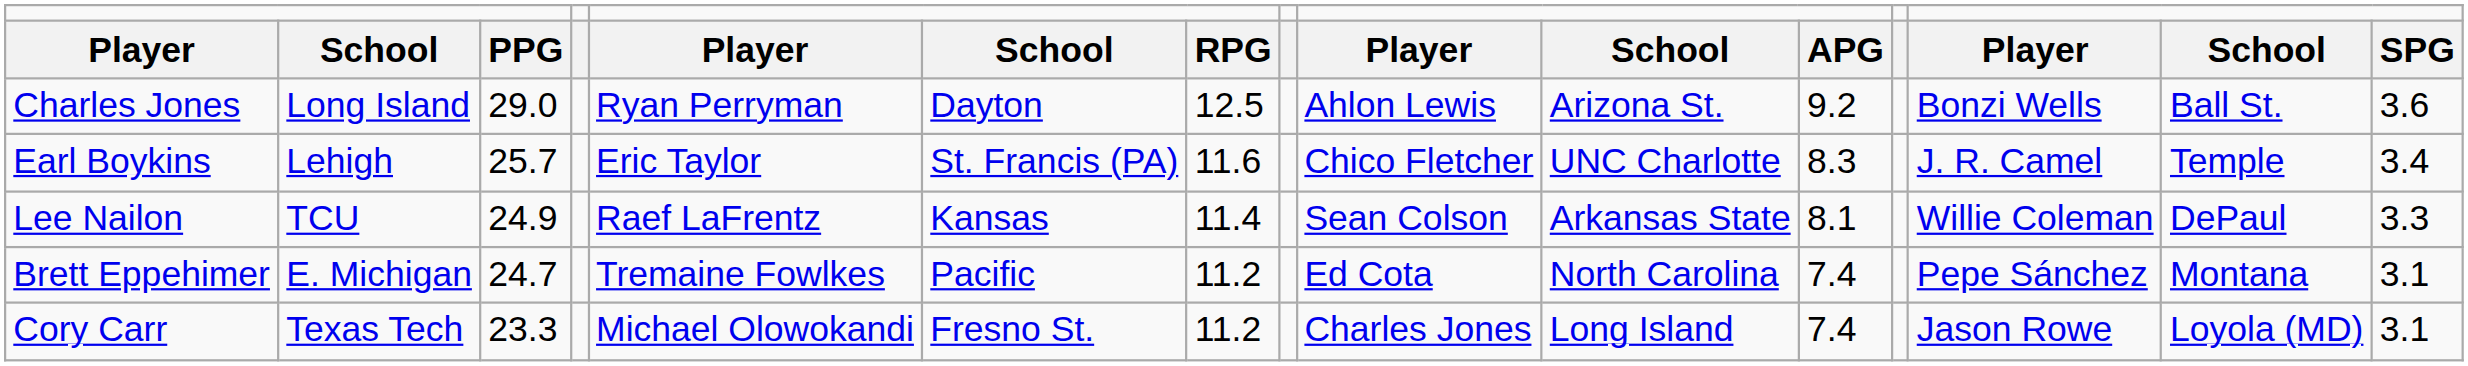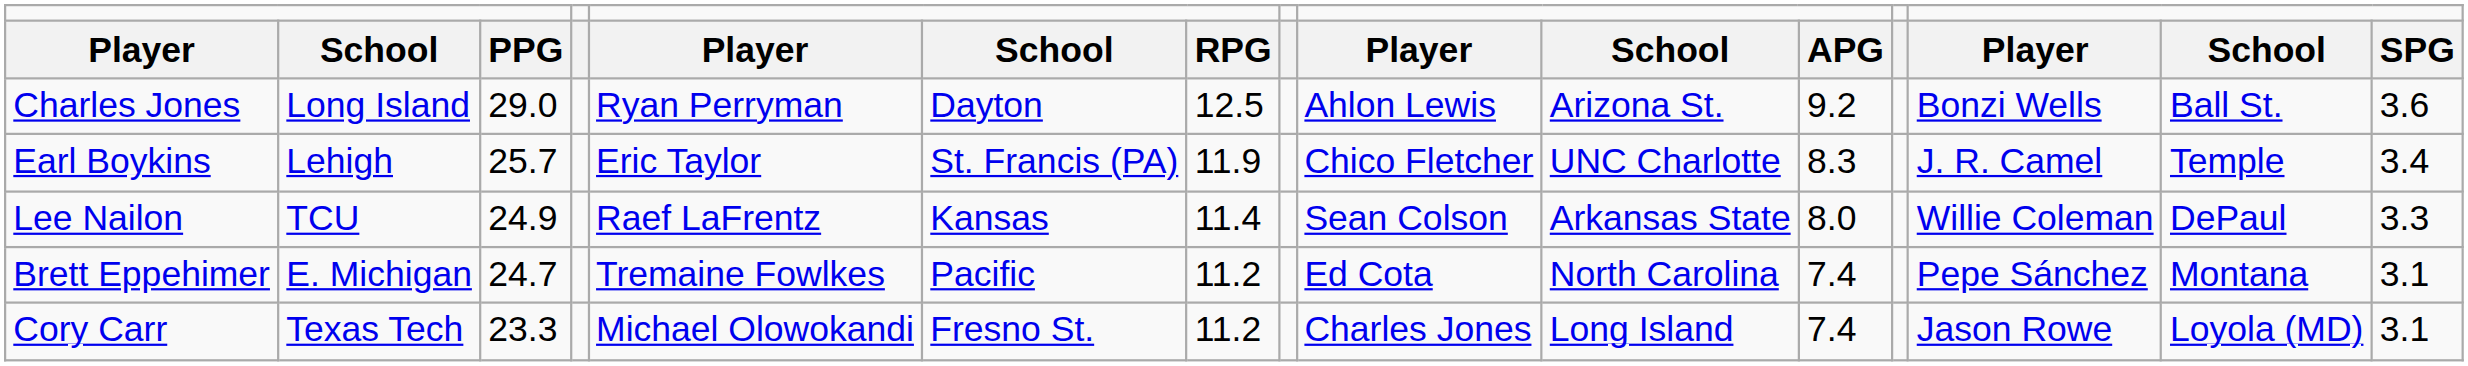Earl Boykins | column 7: 11.6 -> 11.9
Lee Nailon | column 11: 8.1 -> 8.0
